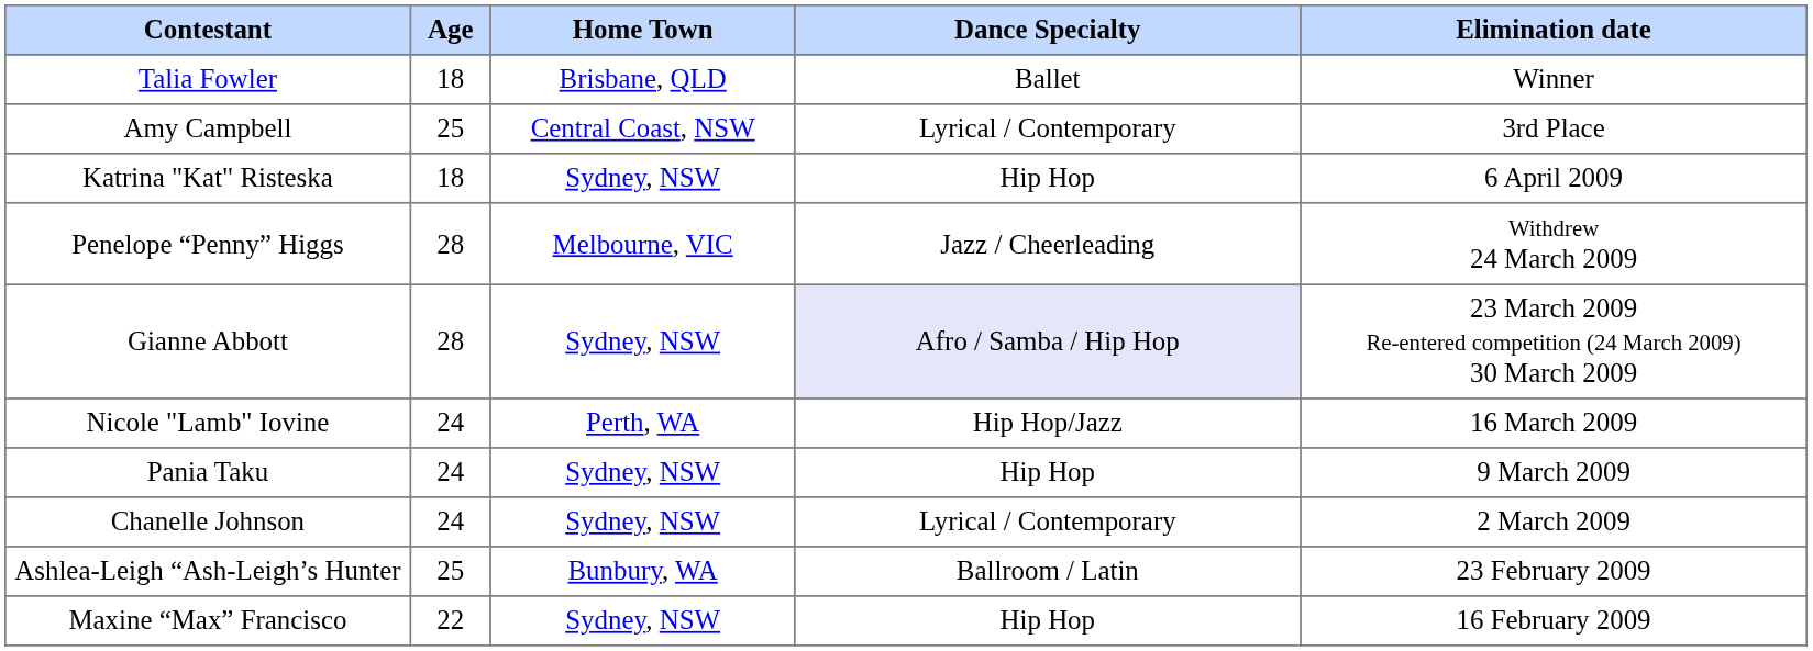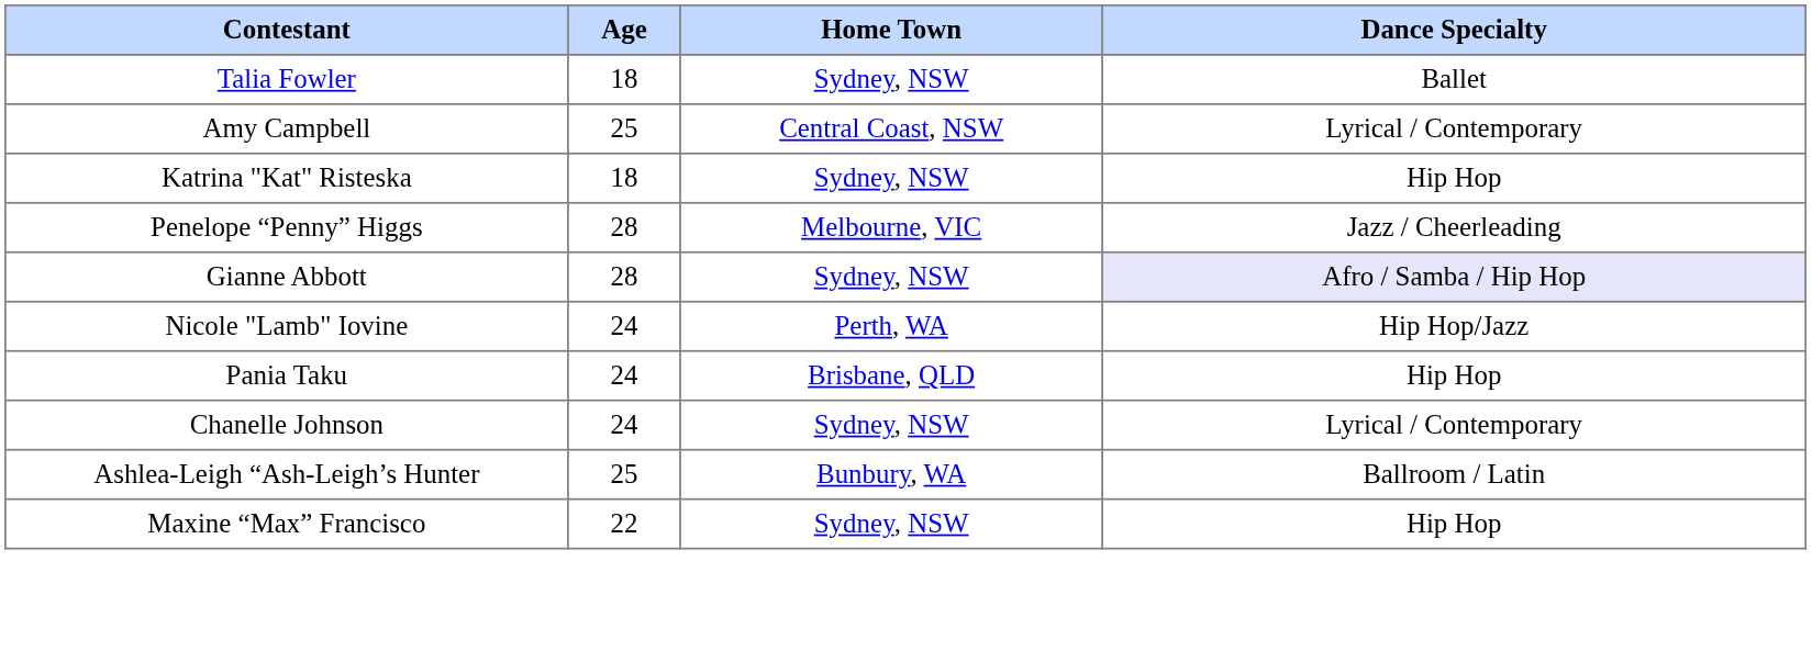- column: Elimination date | Winner | 3rd Place | 6 April 2009 | Withdrew 24 March 2009 | 23 March 2009 Re-entered competition (24 March 2009) 30 March 2009 | 16 March 2009 | 9 March 2009 | 2 March 2009 | 23 February 2009 | 16 February 2009
Talia Fowler | Home Town: Brisbane, QLD -> Sydney, NSW
Pania Taku | Home Town: Sydney, NSW -> Brisbane, QLD
